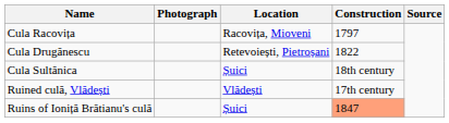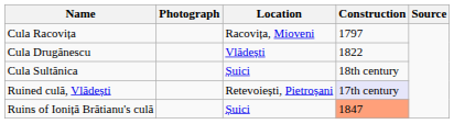Cula Drugănescu | Location: Retevoiești, Pietroșani -> Vlădești
Ruined culă, Vlădești | Location: Vlădești -> Retevoiești, Pietroșani
Ruined culă, Vlădești | Construction: no background -> lavender background
